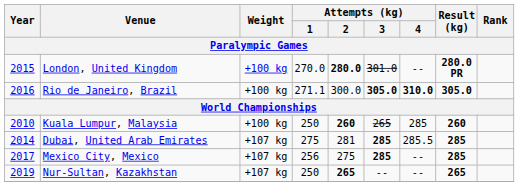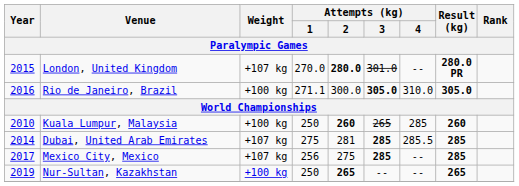London, United Kingdom | Weight: +100 kg -> +107 kg
Rio de Janeiro, Brazil | Attempts (kg) / 4: bold -> normal
Nur-Sultan, Kazakhstan | Weight: +107 kg -> +100 kg
